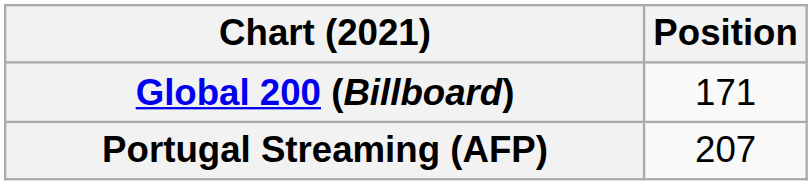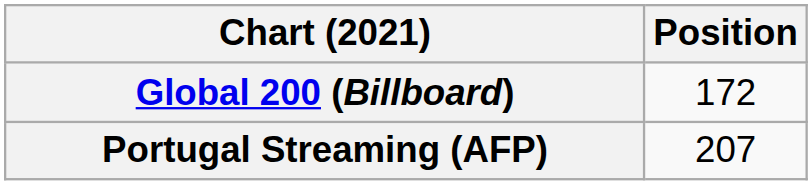Global 200 (Billboard) | Position: 171 -> 172
